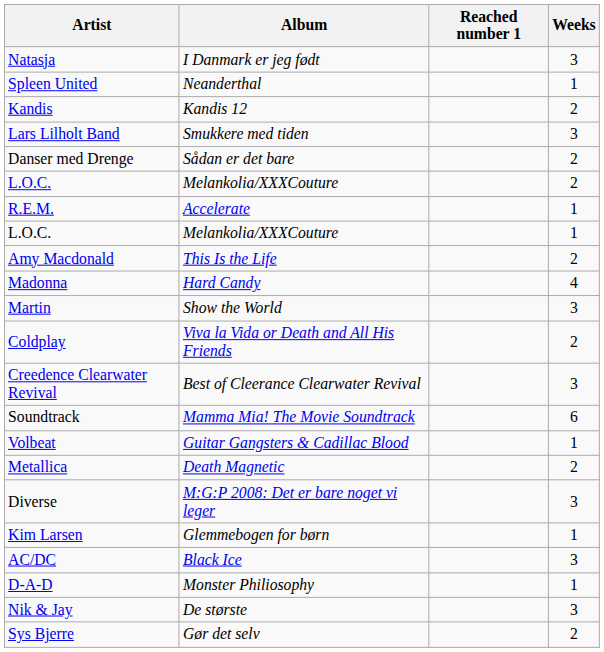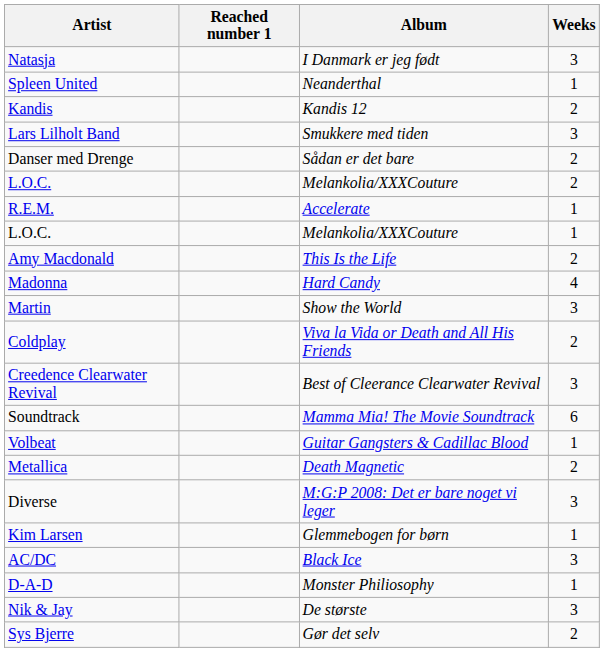columns swapped: Album <-> Reached number 1
